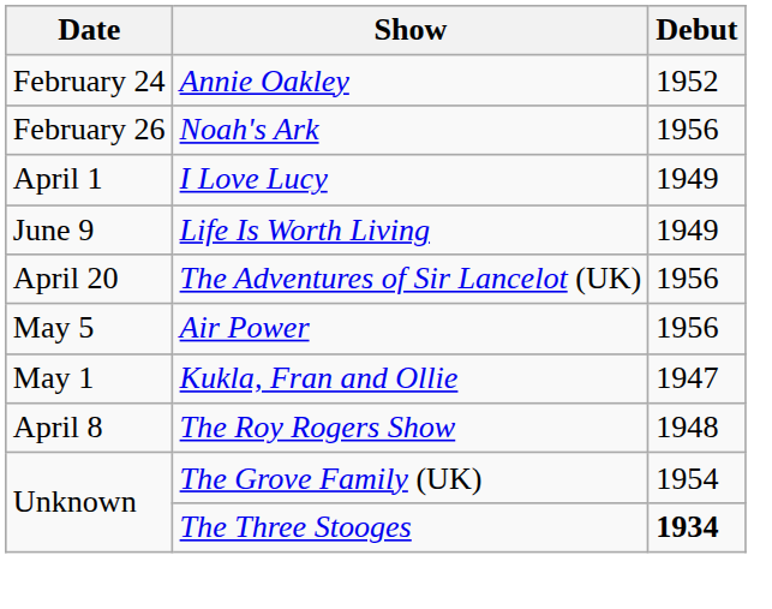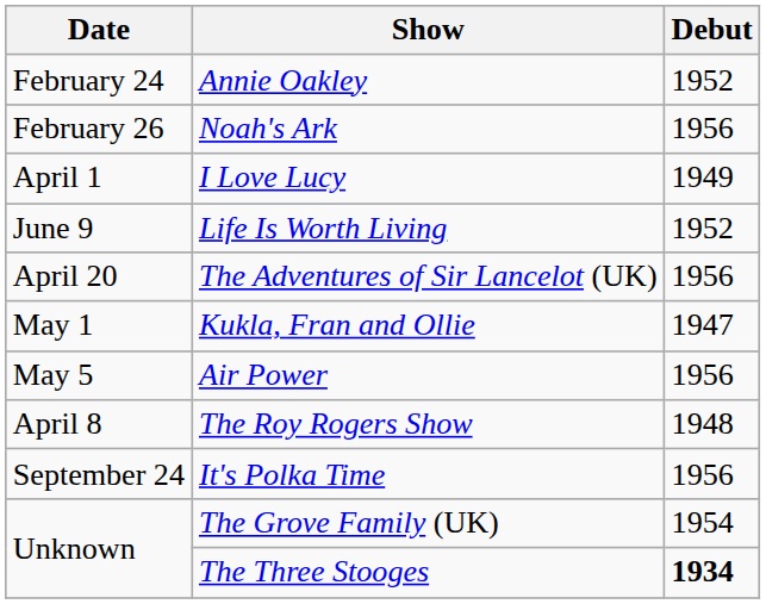Life Is Worth Living | Debut: 1949 -> 1952
rows swapped: Kukla, Fran and Ollie <-> Air Power
+ row: September 24 | It's Polka Time | 1956
